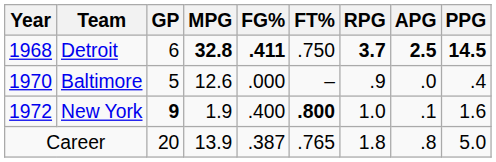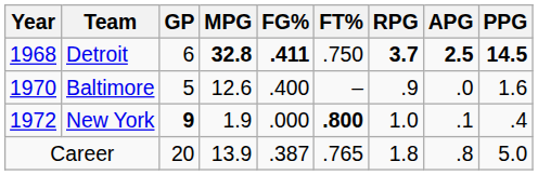Baltimore | FG%: .000 -> .400
Baltimore | PPG: .4 -> 1.6
New York | FG%: .400 -> .000
New York | PPG: 1.6 -> .4
